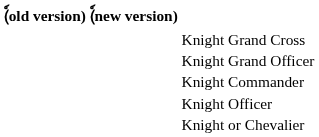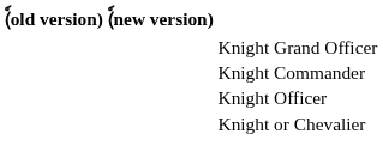- row: Knight Grand Cross
